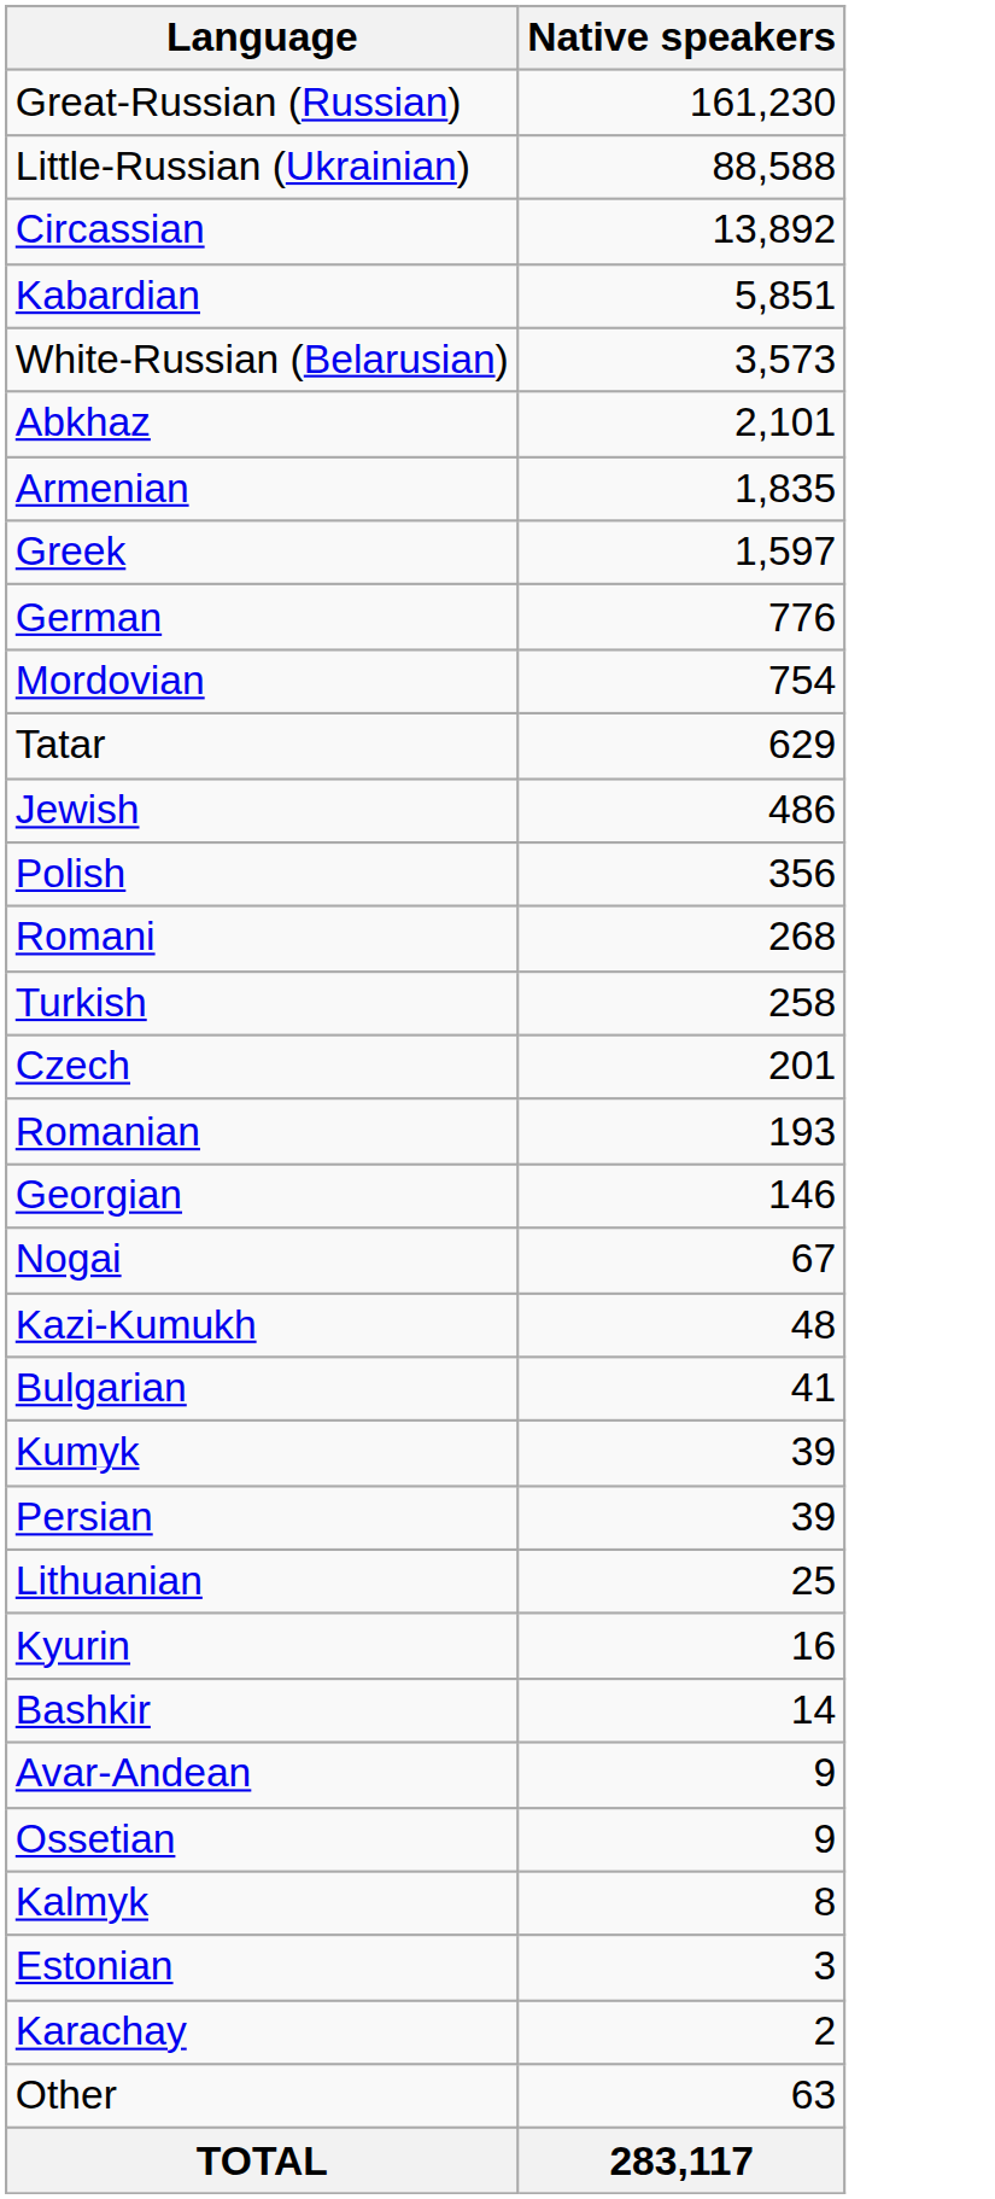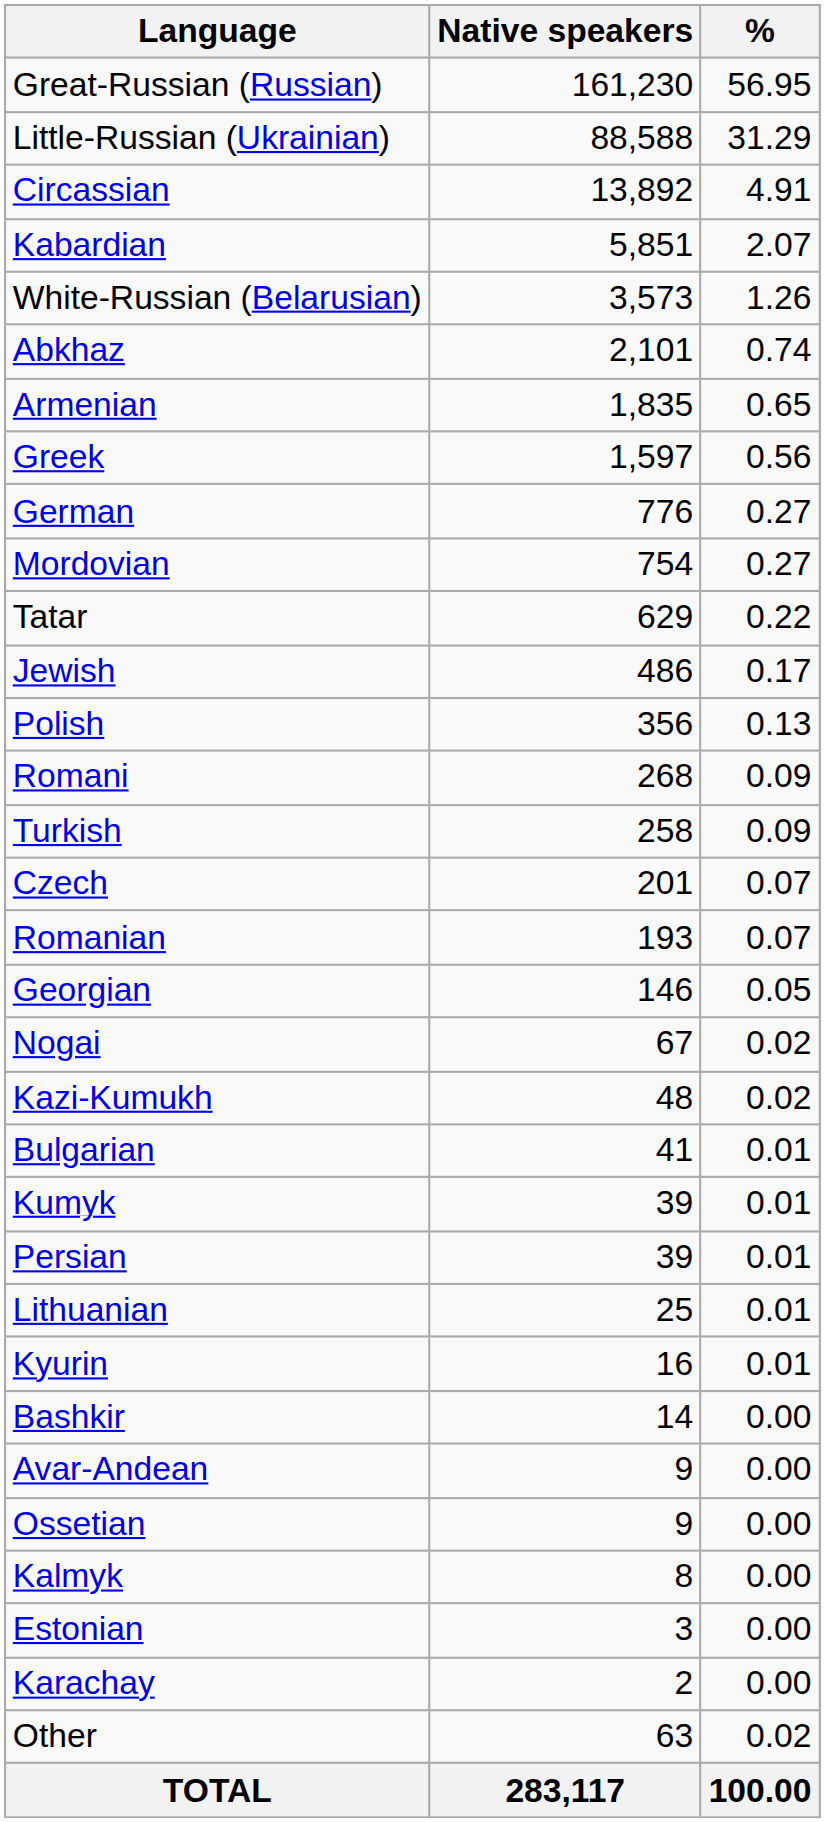+ column: % | 56.95 | 31.29 | 4.91 | 2.07 | 1.26 | 0.74 | 0.65 | 0.56 | 0.27 | 0.27 | 0.22 | 0.17 | 0.13 | 0.09 | 0.09 | 0.07 | 0.07 | 0.05 | 0.02 | 0.02 | 0.01 | 0.01 | 0.01 | 0.01 | 0.01 | 0.00 | 0.00 | 0.00 | 0.00 | 0.00 | 0.00 | 0.02 | 100.00
